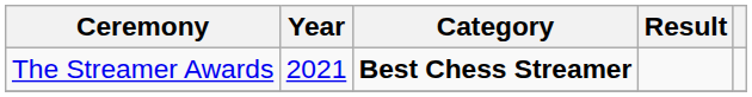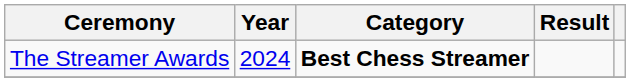The Streamer Awards | Year: 2021 -> 2024
